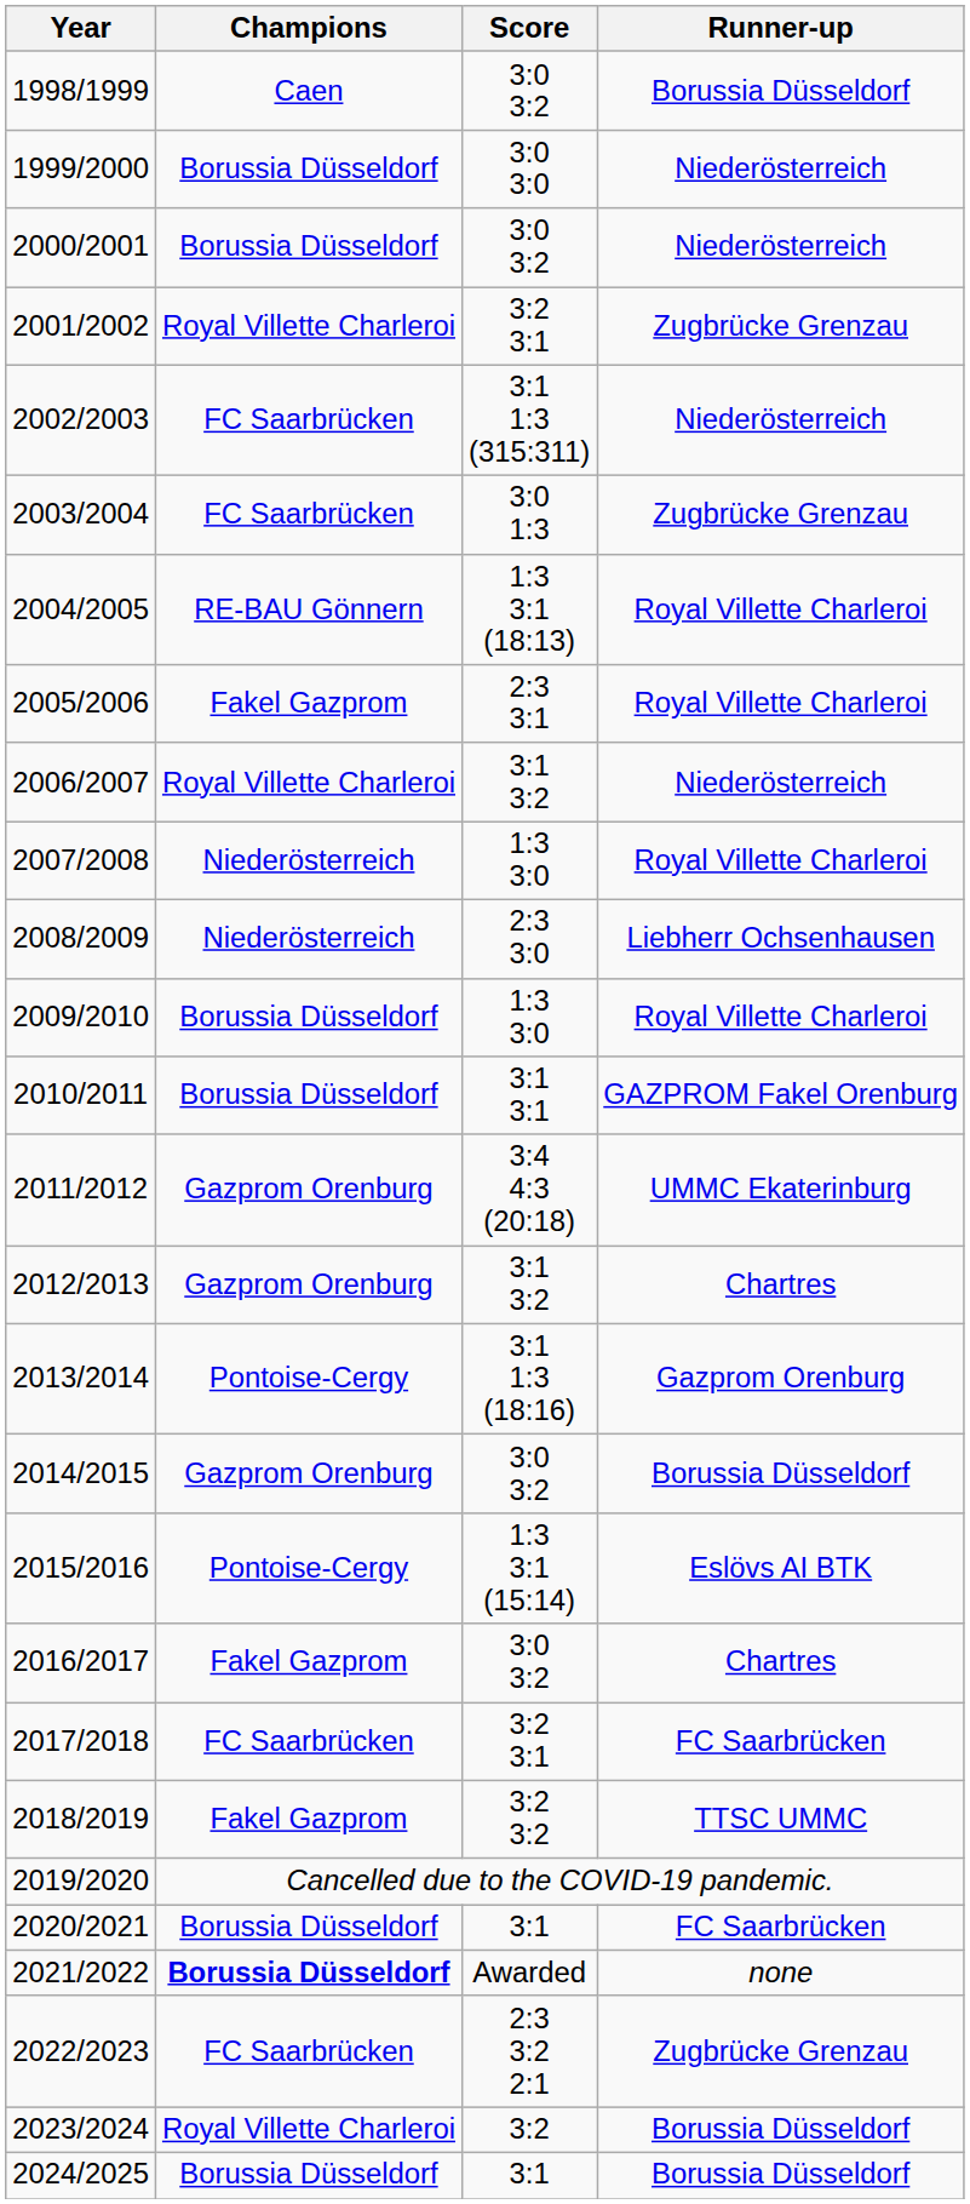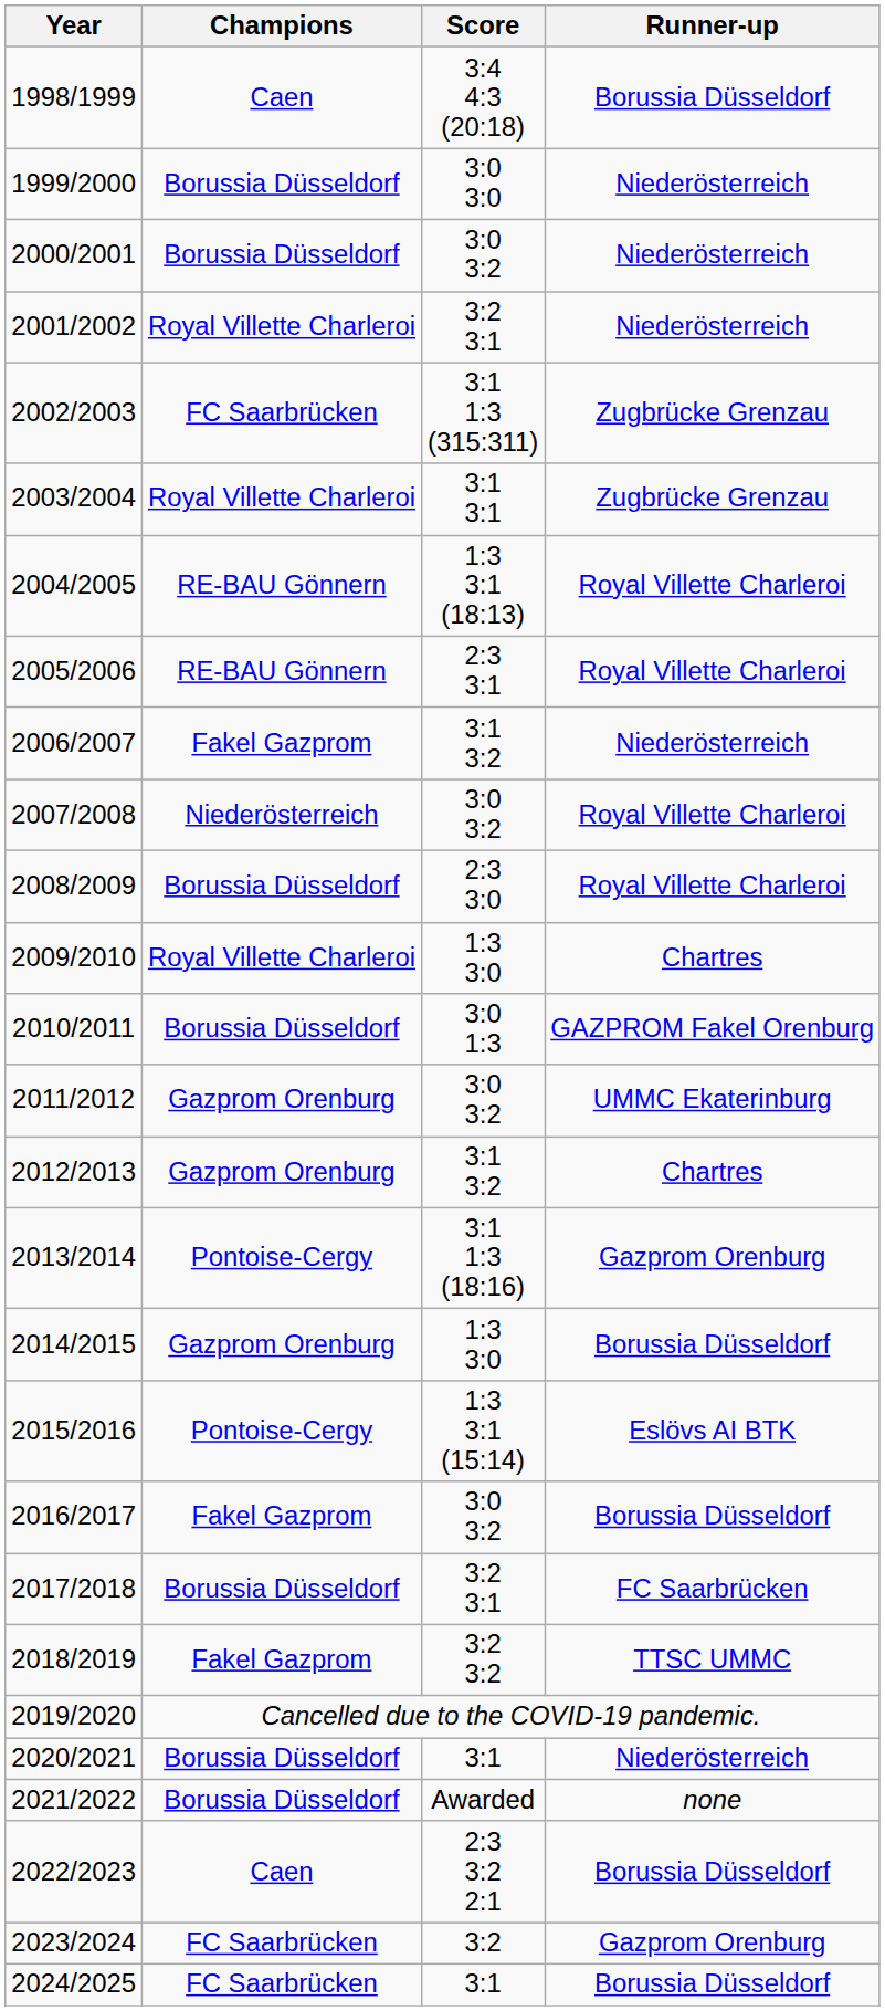1998/1999 | Score: 3:0 3:2 -> 3:4 4:3 (20:18)
2001/2002 | Runner-up: Zugbrücke Grenzau -> Niederösterreich
2002/2003 | Runner-up: Niederösterreich -> Zugbrücke Grenzau
2003/2004 | Champions: FC Saarbrücken -> Royal Villette Charleroi
2003/2004 | Score: 3:0 1:3 -> 3:1 3:1
2005/2006 | Champions: Fakel Gazprom -> RE-BAU Gönnern
2006/2007 | Champions: Royal Villette Charleroi -> Fakel Gazprom
2007/2008 | Score: 1:3 3:0 -> 3:0 3:2
2008/2009 | Champions: Niederösterreich -> Borussia Düsseldorf
2008/2009 | Runner-up: Liebherr Ochsenhausen -> Royal Villette Charleroi
2009/2010 | Champions: Borussia Düsseldorf -> Royal Villette Charleroi
2009/2010 | Runner-up: Royal Villette Charleroi -> Chartres
2010/2011 | Score: 3:1 3:1 -> 3:0 1:3
2011/2012 | Score: 3:4 4:3 (20:18) -> 3:0 3:2
2014/2015 | Score: 3:0 3:2 -> 1:3 3:0
2016/2017 | Runner-up: Chartres -> Borussia Düsseldorf
2017/2018 | Champions: FC Saarbrücken -> Borussia Düsseldorf
2020/2021 | Runner-up: FC Saarbrücken -> Niederösterreich
2021/2022 | Champions: bold -> normal
2022/2023 | Champions: FC Saarbrücken -> Caen
2022/2023 | Runner-up: Zugbrücke Grenzau -> Borussia Düsseldorf
2023/2024 | Champions: Royal Villette Charleroi -> FC Saarbrücken
2023/2024 | Runner-up: Borussia Düsseldorf -> Gazprom Orenburg
2024/2025 | Champions: Borussia Düsseldorf -> FC Saarbrücken
